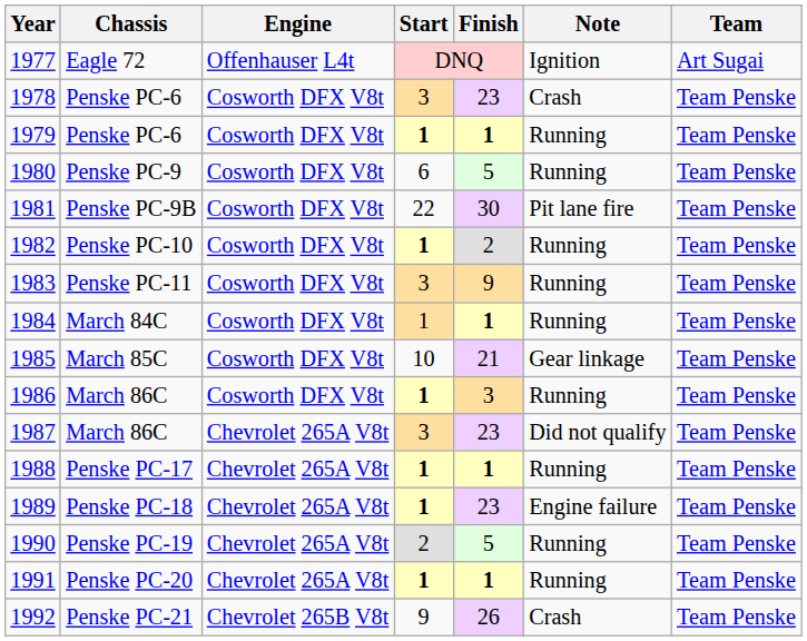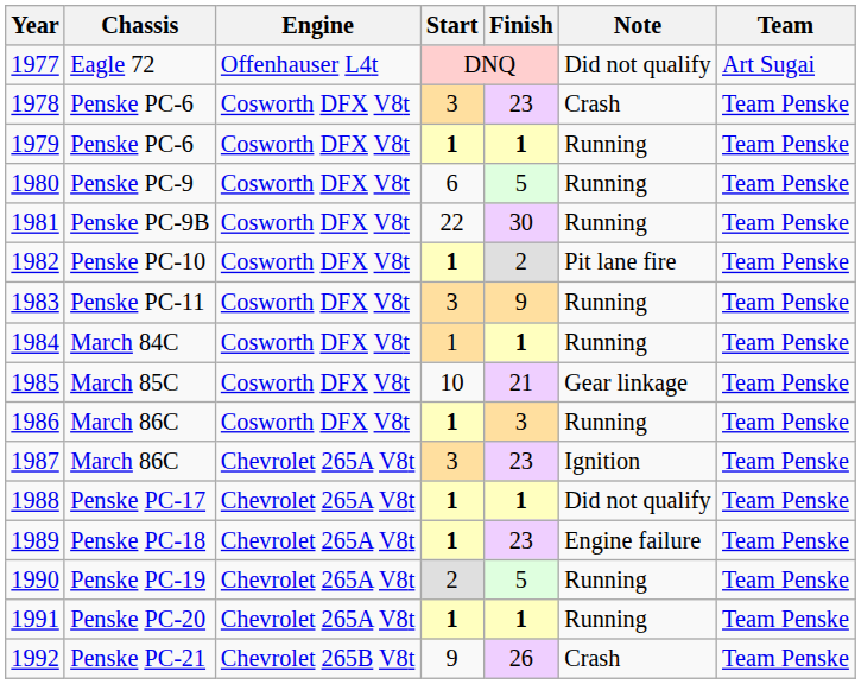1977 | Note: Ignition -> Did not qualify
1981 | Note: Pit lane fire -> Running
1982 | Note: Running -> Pit lane fire
1987 | Note: Did not qualify -> Ignition
1988 | Note: Running -> Did not qualify
